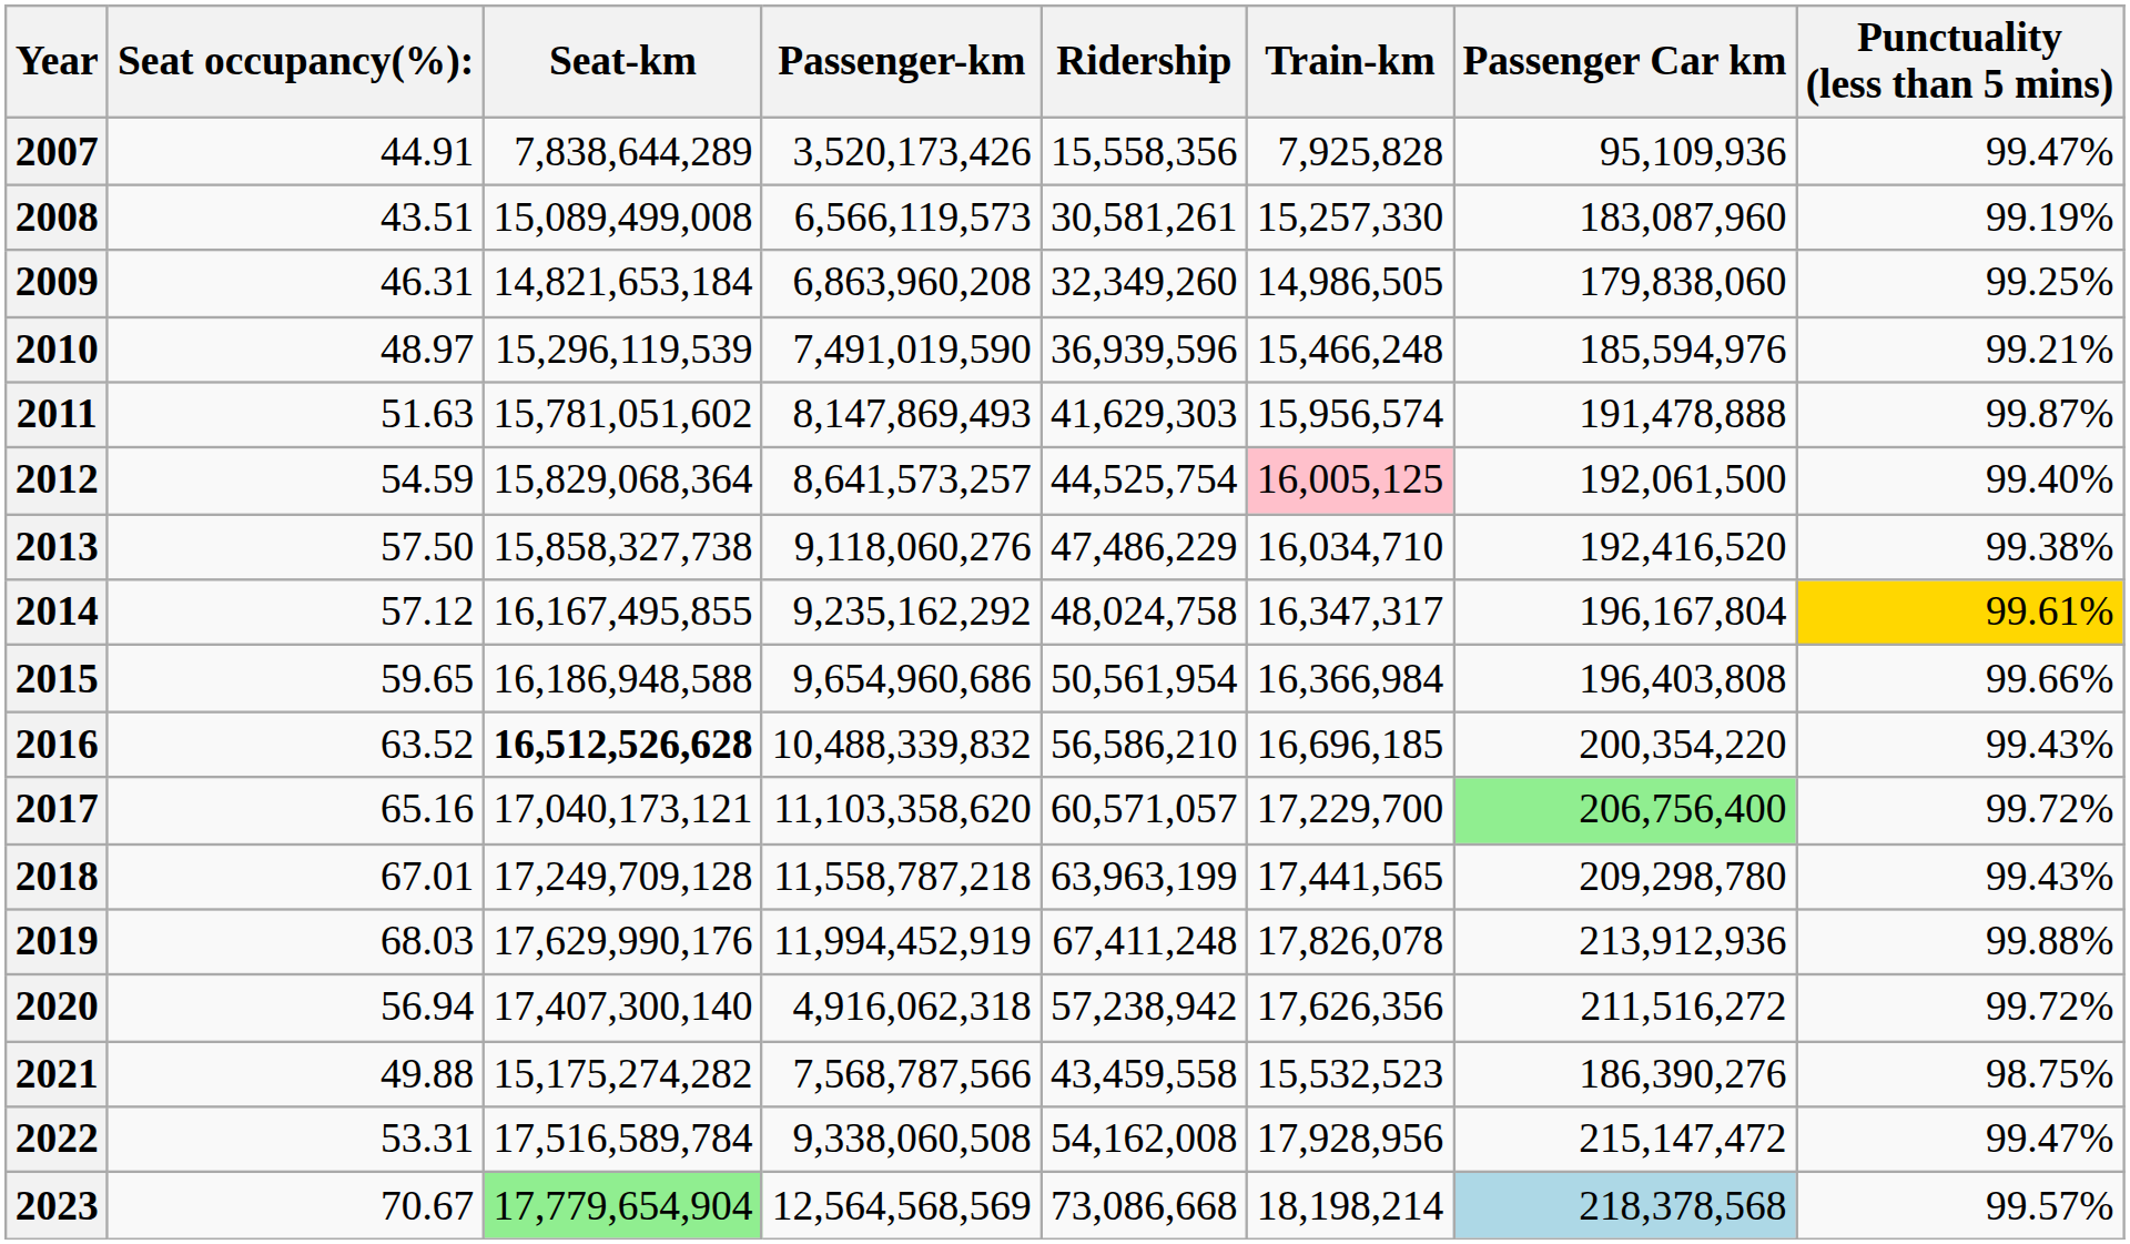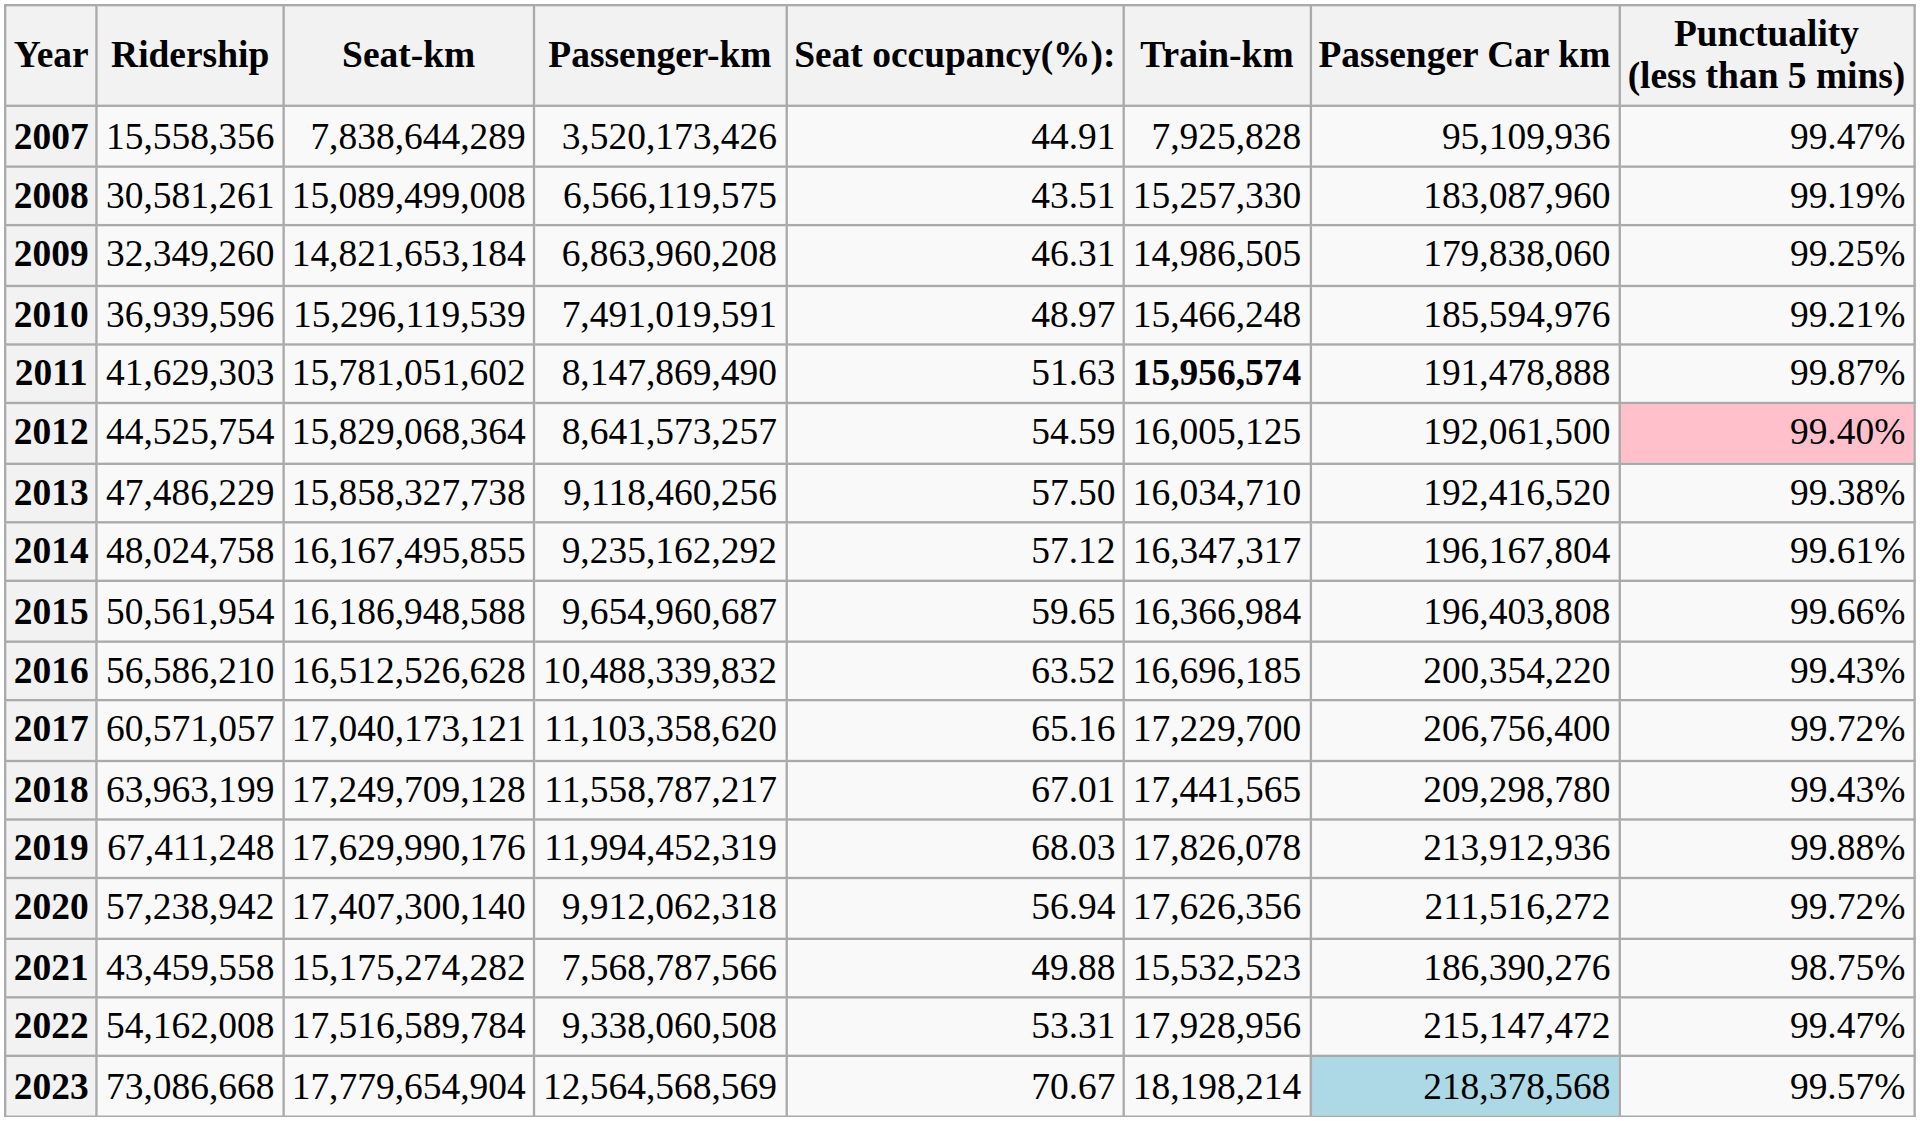columns swapped: Ridership <-> Seat occupancy(%):
2008 | Passenger-km: 6,566,119,573 -> 6,566,119,575
2010 | Passenger-km: 7,491,019,590 -> 7,491,019,591
2011 | Passenger-km: 8,147,869,493 -> 8,147,869,490
2011 | Train-km: normal -> bold
2012 | Train-km: pink background -> no background
2012 | Punctuality (less than 5 mins): no background -> pink background
2013 | Passenger-km: 9,118,060,276 -> 9,118,460,256
2014 | Punctuality (less than 5 mins): gold background -> no background
2015 | Passenger-km: 9,654,960,686 -> 9,654,960,687
2016 | Seat-km: bold -> normal
2017 | Passenger Car km: lightgreen background -> no background
2018 | Passenger-km: 11,558,787,218 -> 11,558,787,217
2019 | Passenger-km: 11,994,452,919 -> 11,994,452,319
2020 | Passenger-km: 4,916,062,318 -> 9,912,062,318
2023 | Seat-km: lightgreen background -> no background
